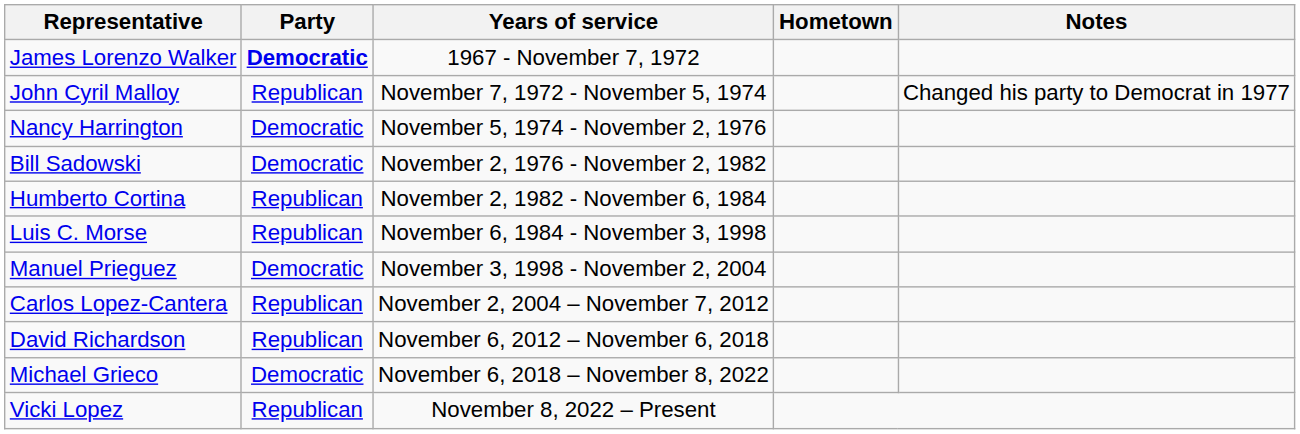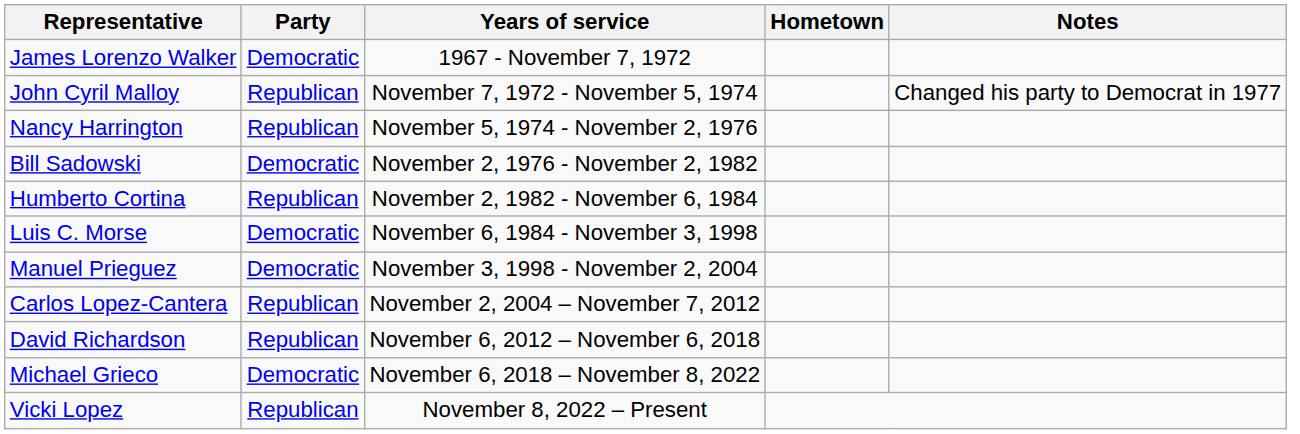James Lorenzo Walker | Party: bold -> normal
Nancy Harrington | Party: Democratic -> Republican
Luis C. Morse | Party: Republican -> Democratic
